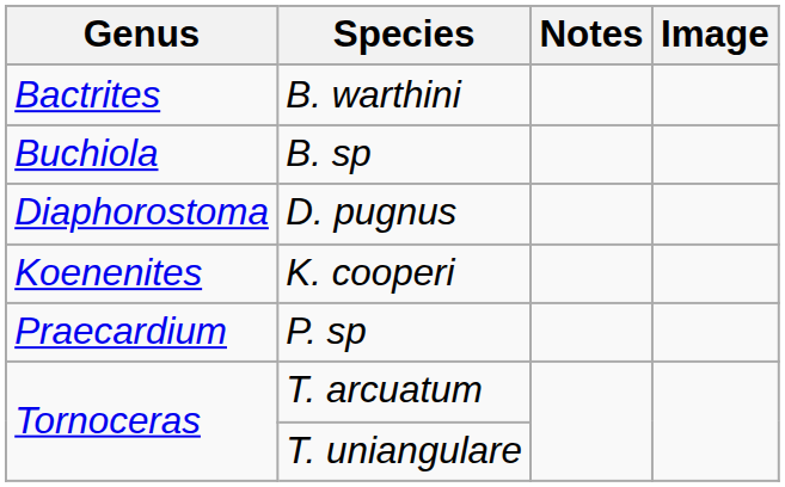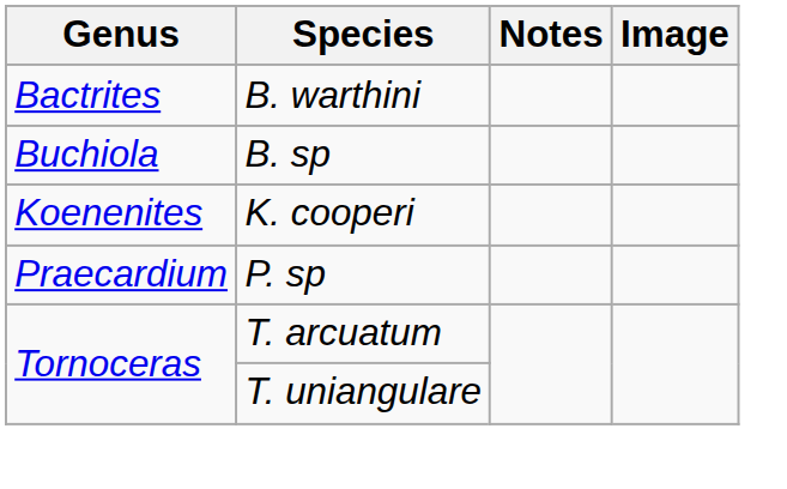- row: Diaphorostoma | D. pugnus
